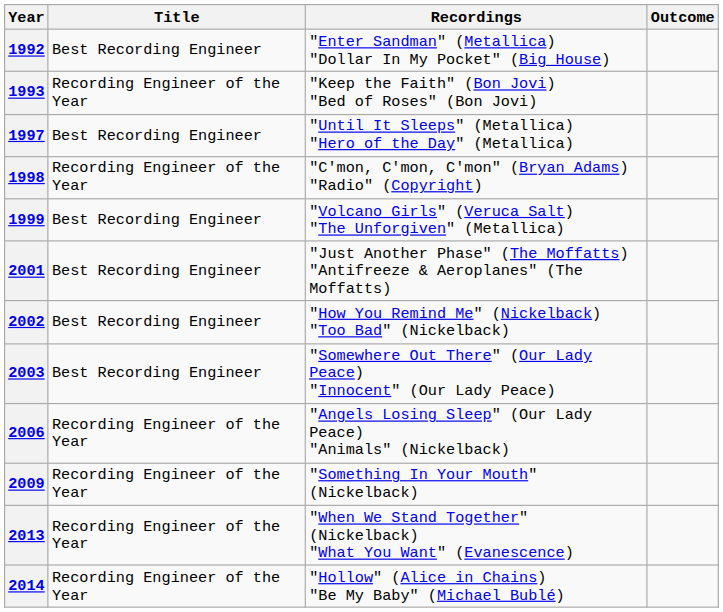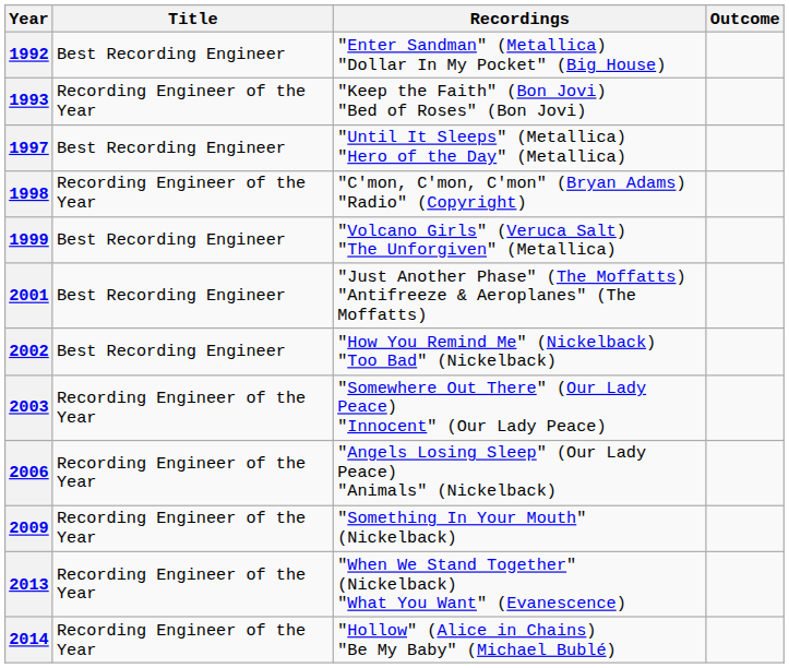2003 | Title: Best Recording Engineer -> Recording Engineer of the Year
